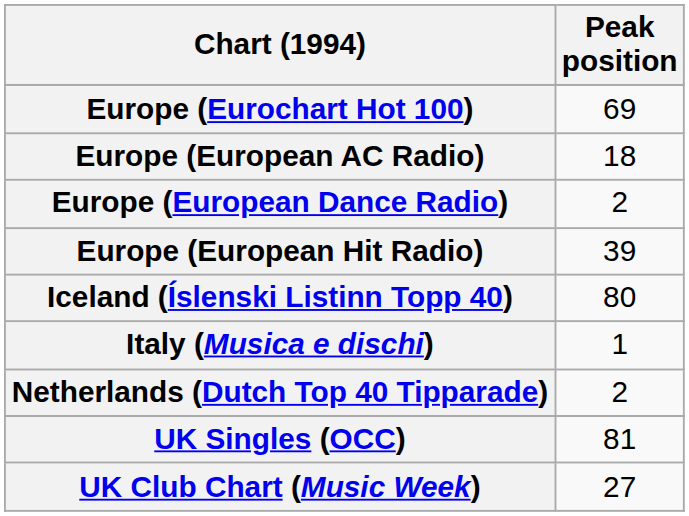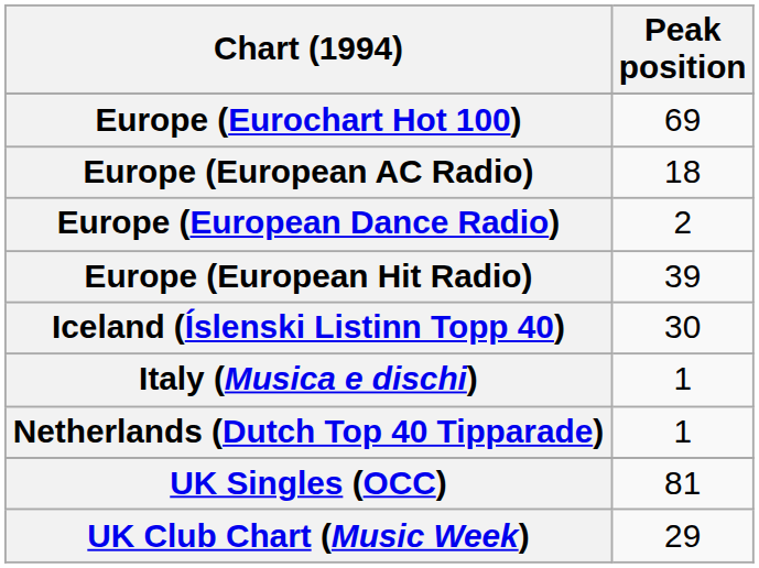Iceland (Íslenski Listinn Topp 40) | Peak position: 80 -> 30
Netherlands (Dutch Top 40 Tipparade) | Peak position: 2 -> 1
UK Club Chart (Music Week) | Peak position: 27 -> 29
